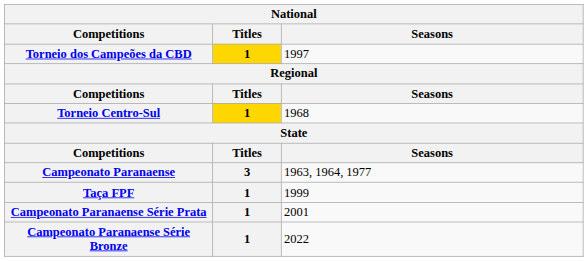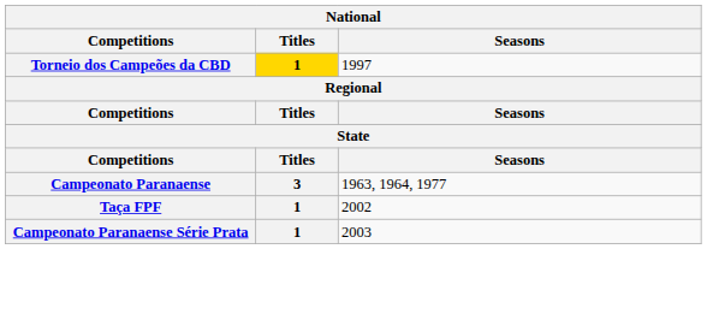- row: Torneio Centro-Sul | 1 | 1968
Taça FPF | Seasons: 1999 -> 2002
Campeonato Paranaense Série Prata | Seasons: 2001 -> 2003
- row: Campeonato Paranaense Série Bronze | 1 | 2022
